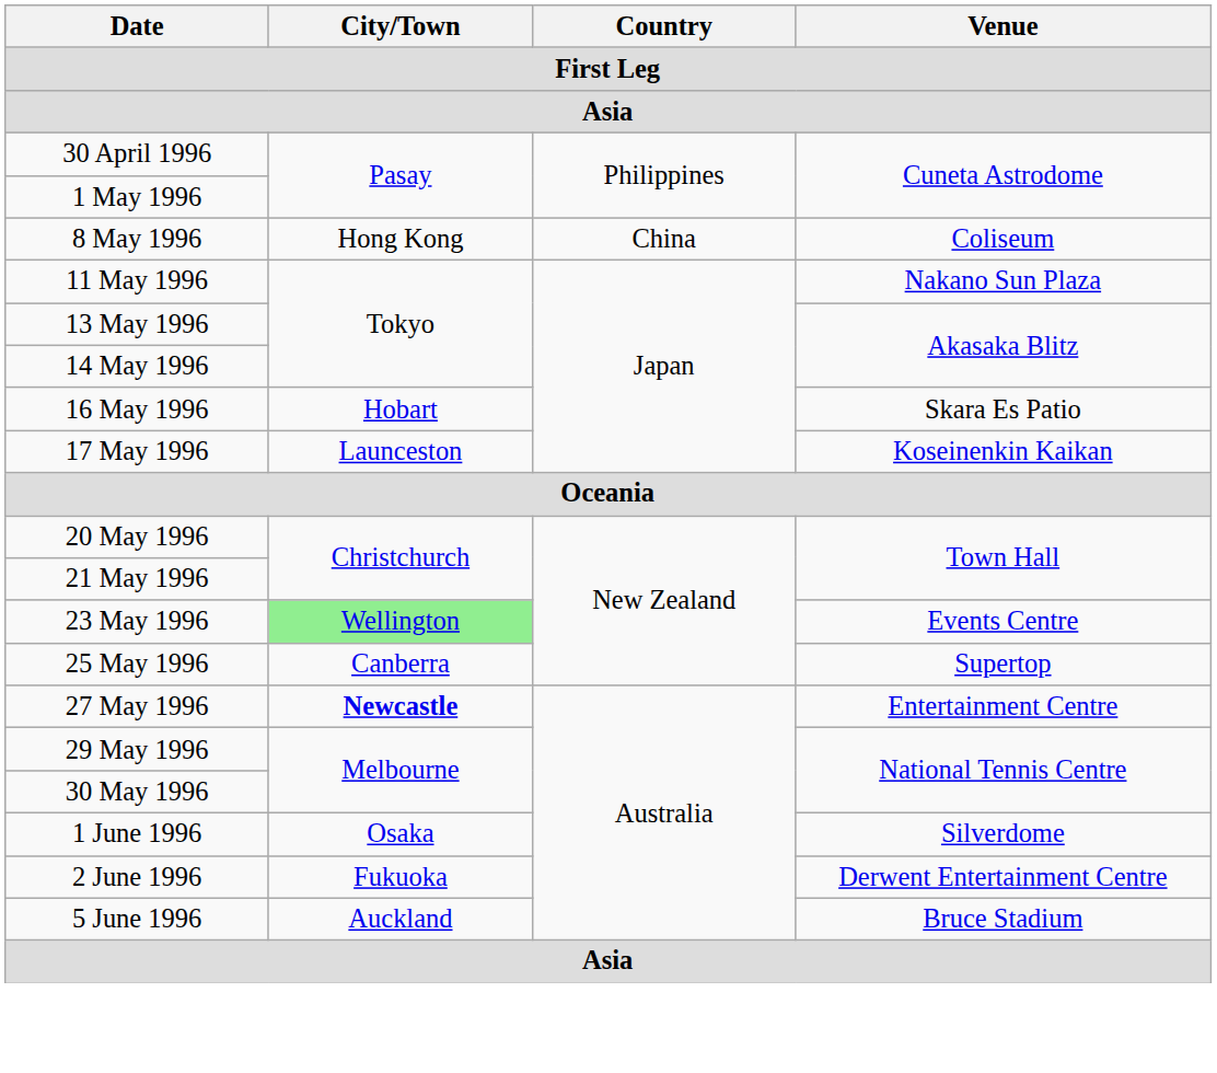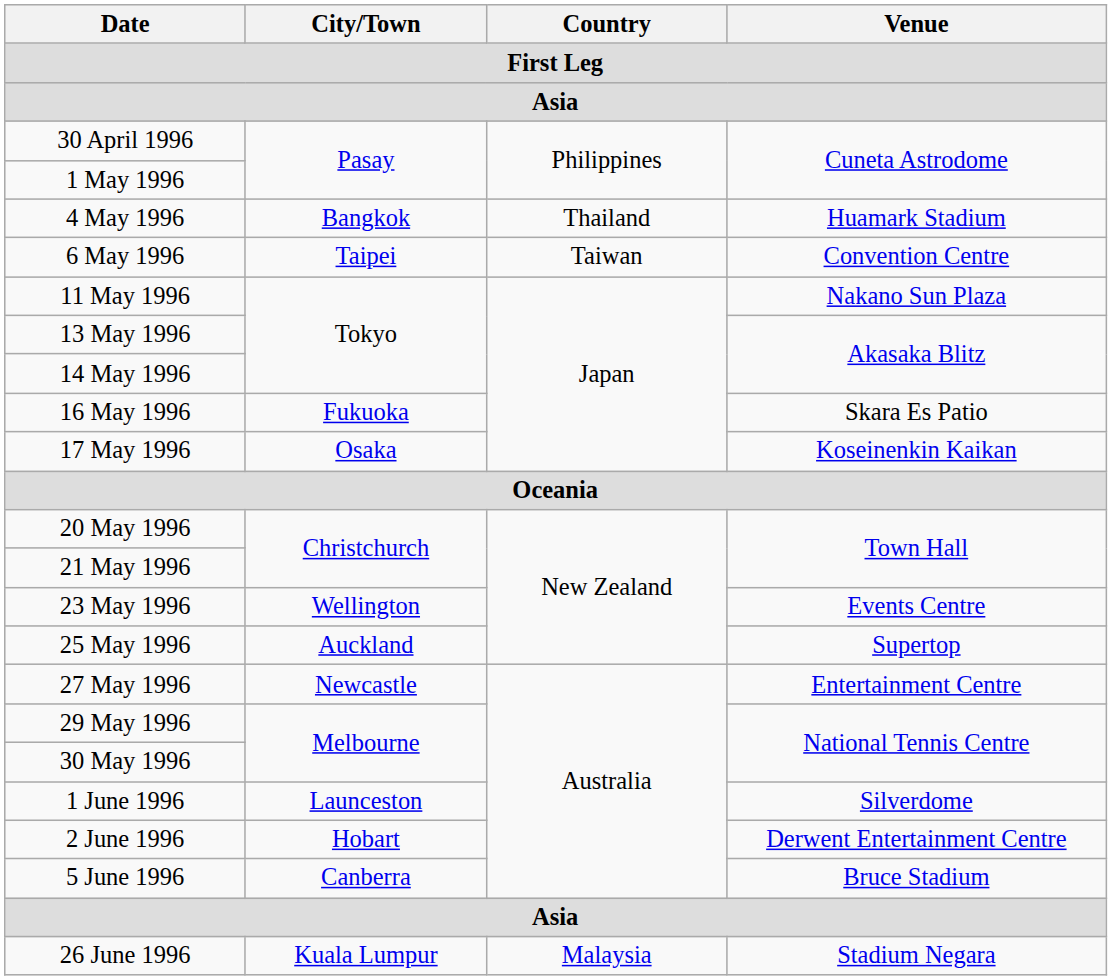+ row: 4 May 1996 | Bangkok | Thailand | Huamark Stadium
+ row: 6 May 1996 | Taipei | Taiwan | Convention Centre
- row: 8 May 1996 | Hong Kong | China | Coliseum
16 May 1996 | City/Town: Hobart -> Fukuoka
17 May 1996 | City/Town: Launceston -> Osaka
23 May 1996 | City/Town: lightgreen background -> no background
25 May 1996 | City/Town: Canberra -> Auckland
27 May 1996 | City/Town: bold -> normal
1 June 1996 | City/Town: Osaka -> Launceston
2 June 1996 | City/Town: Fukuoka -> Hobart
5 June 1996 | City/Town: Auckland -> Canberra
+ row: 26 June 1996 | Kuala Lumpur | Malaysia | Stadium Negara
